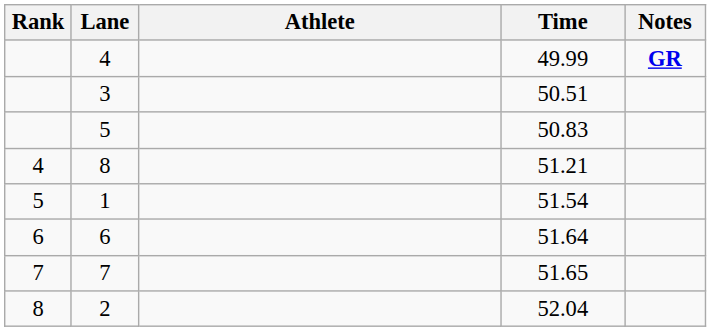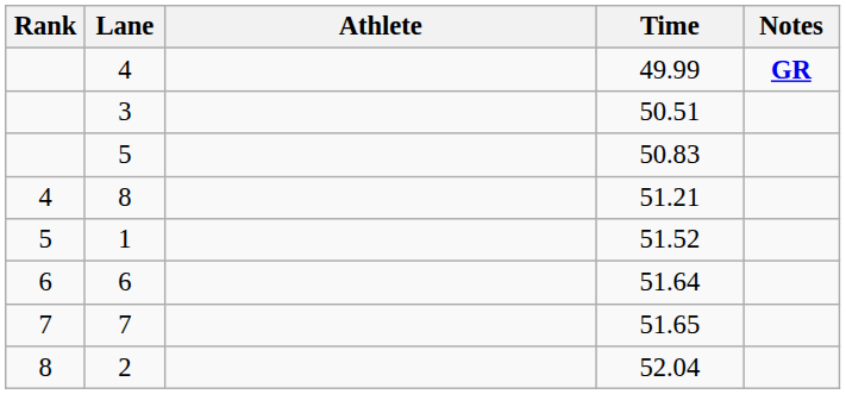1 | Time: 51.54 -> 51.52
